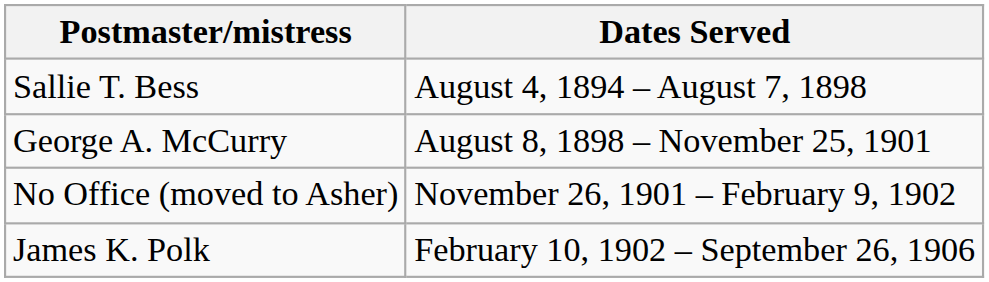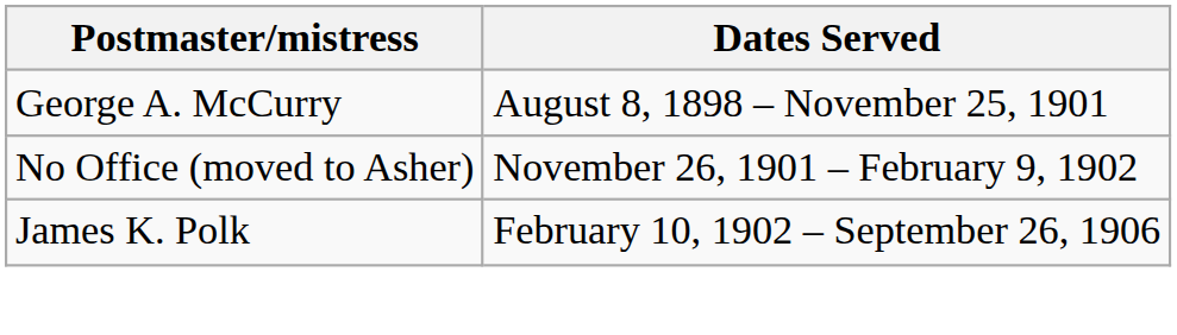- row: Sallie T. Bess | August 4, 1894 – August 7, 1898
